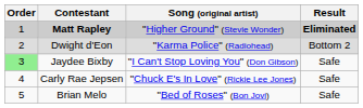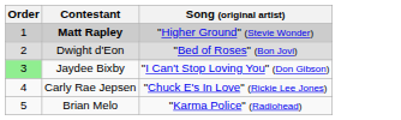- column: Result | Eliminated | Bottom 2 | Safe | Safe | Safe
Dwight d'Eon | Song (original artist): "Karma Police" (Radiohead) -> "Bed of Roses" (Bon Jovi)
Brian Melo | Song (original artist): "Bed of Roses" (Bon Jovi) -> "Karma Police" (Radiohead)
